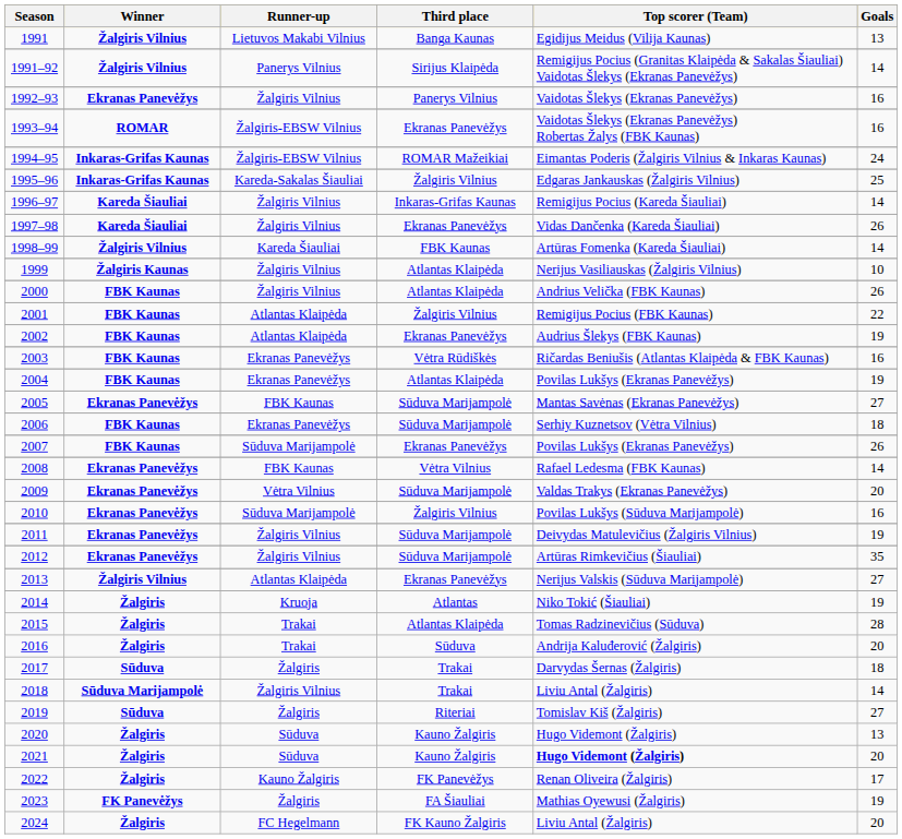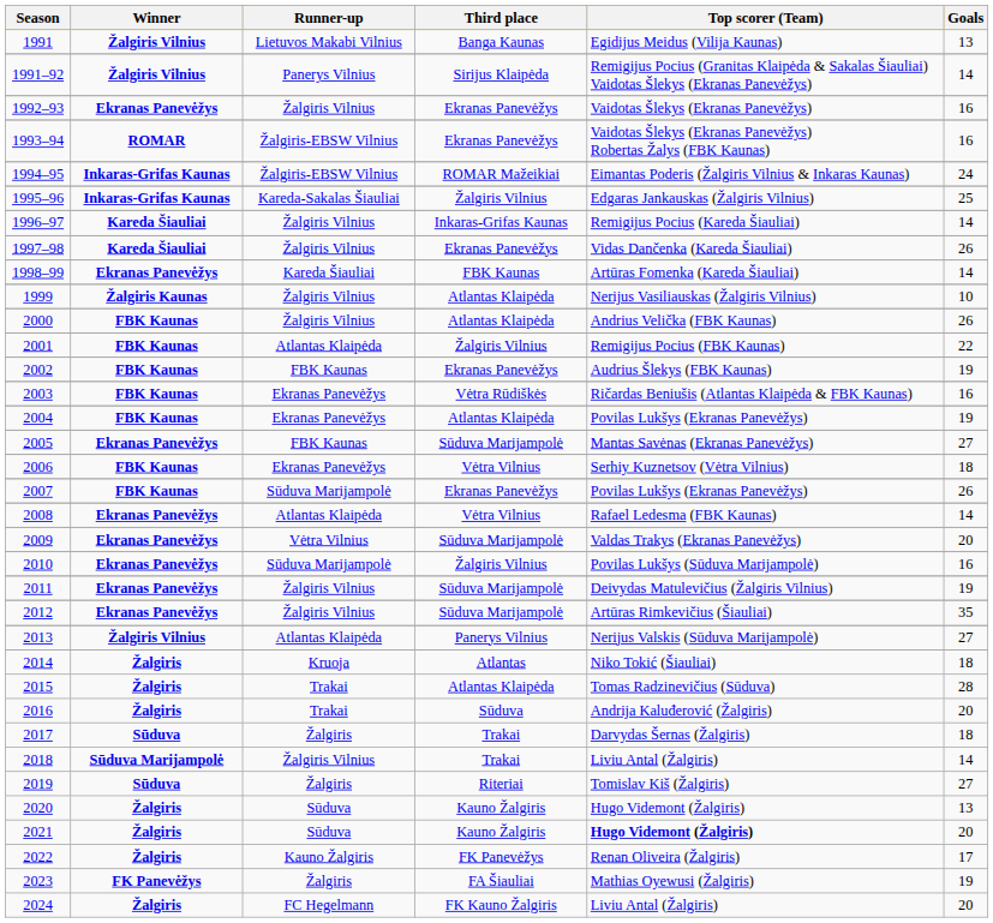1992–93 | Third place: Panerys Vilnius -> Ekranas Panevėžys
1998–99 | Winner: Žalgiris Vilnius -> Ekranas Panevėžys
2002 | Runner-up: Atlantas Klaipėda -> FBK Kaunas
2006 | Third place: Sūduva Marijampolė -> Vėtra Vilnius
2008 | Runner-up: FBK Kaunas -> Atlantas Klaipėda
2013 | Third place: Ekranas Panevėžys -> Panerys Vilnius
2014 | Goals: 19 -> 18
